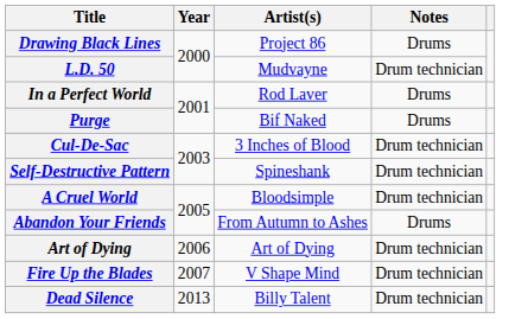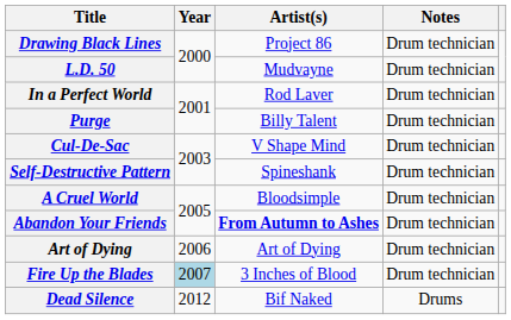Drawing Black Lines | Notes: Drums -> Drum technician
In a Perfect World | Notes: Drums -> Drum technician
Purge | Artist(s): Bif Naked -> Billy Talent
Purge | Notes: Drums -> Drum technician
Cul-De-Sac | Artist(s): 3 Inches of Blood -> V Shape Mind
Abandon Your Friends | Artist(s): normal -> bold
Abandon Your Friends | Notes: Drums -> Drum technician
Fire Up the Blades | Year: no background -> lightblue background
Fire Up the Blades | Artist(s): V Shape Mind -> 3 Inches of Blood
Dead Silence | Year: 2013 -> 2012
Dead Silence | Artist(s): Billy Talent -> Bif Naked
Dead Silence | Notes: Drum technician -> Drums
